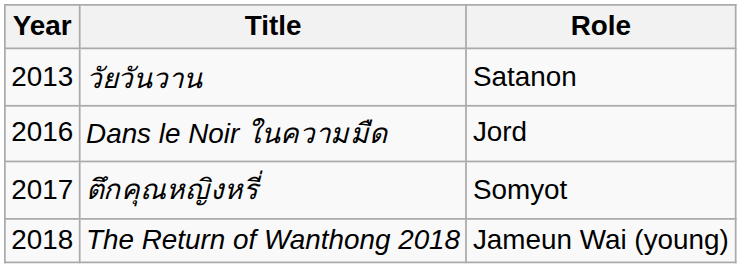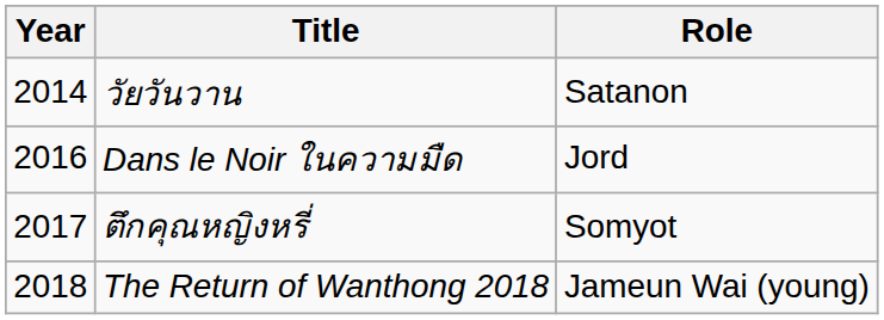วัยวันวาน | Year: 2013 -> 2014
